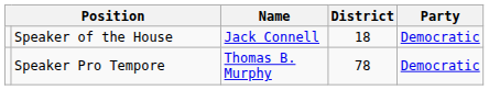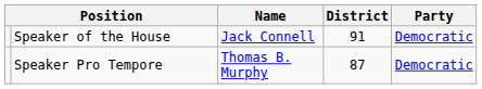Speaker of the House | District: 18 -> 91
Speaker Pro Tempore | District: 78 -> 87
